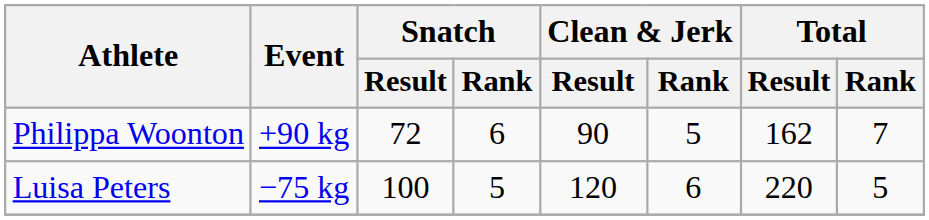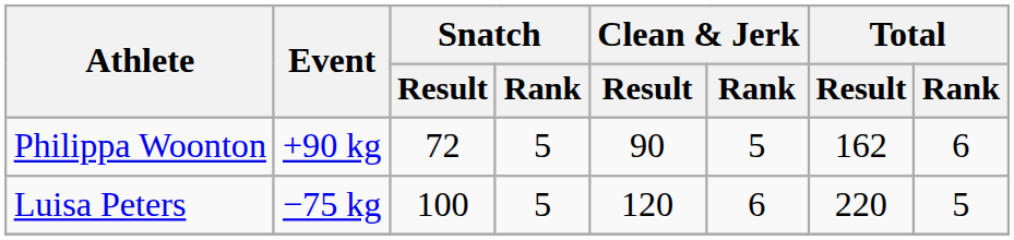Philippa Woonton | Snatch / Rank: 6 -> 5
Philippa Woonton | Total / Rank: 7 -> 6
